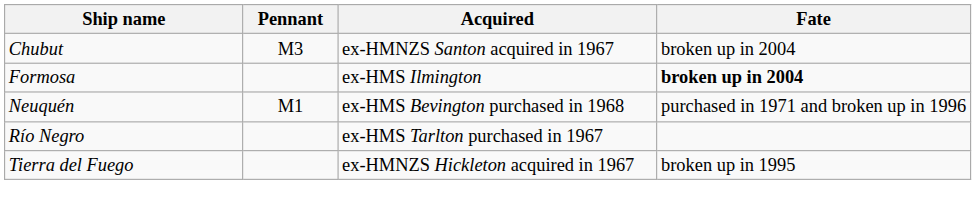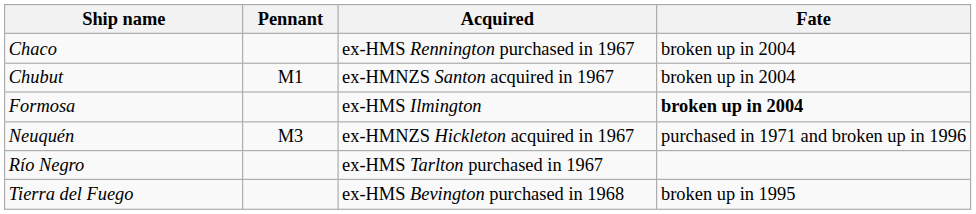+ row: Chaco | ex-HMS Rennington purchased in 1967 | broken up in 2004
Chubut | Pennant: M3 -> M1
Neuquén | Pennant: M1 -> M3
Neuquén | Acquired: ex-HMS Bevington purchased in 1968 -> ex-HMNZS Hickleton acquired in 1967
Tierra del Fuego | Acquired: ex-HMNZS Hickleton acquired in 1967 -> ex-HMS Bevington purchased in 1968
